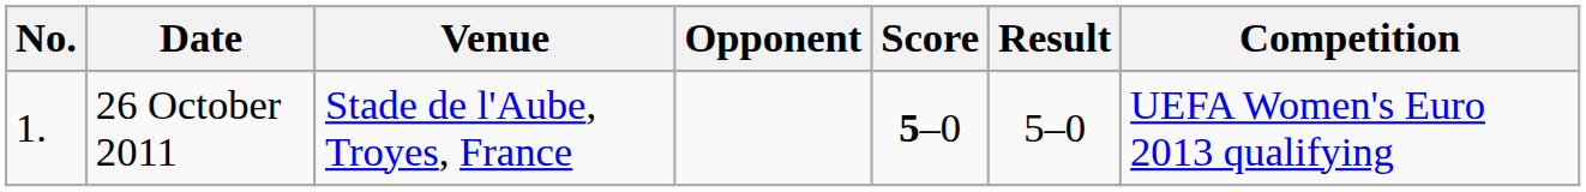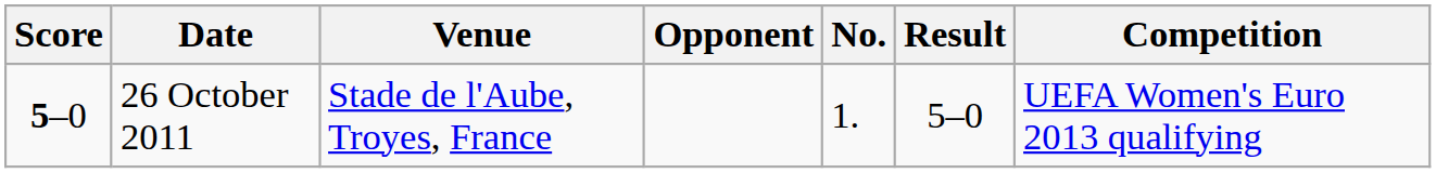columns swapped: No. <-> Score
